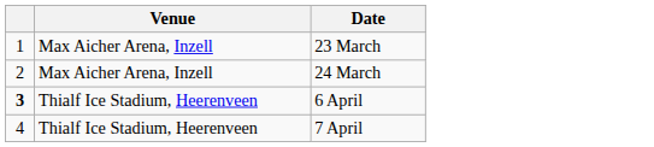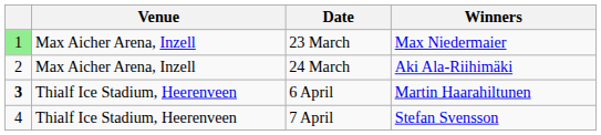+ column: Winners | Max Niedermaier | Aki Ala-Riihimäki | Martin Haarahiltunen | Stefan Svensson
23 March | column 1: no background -> lightgreen background
